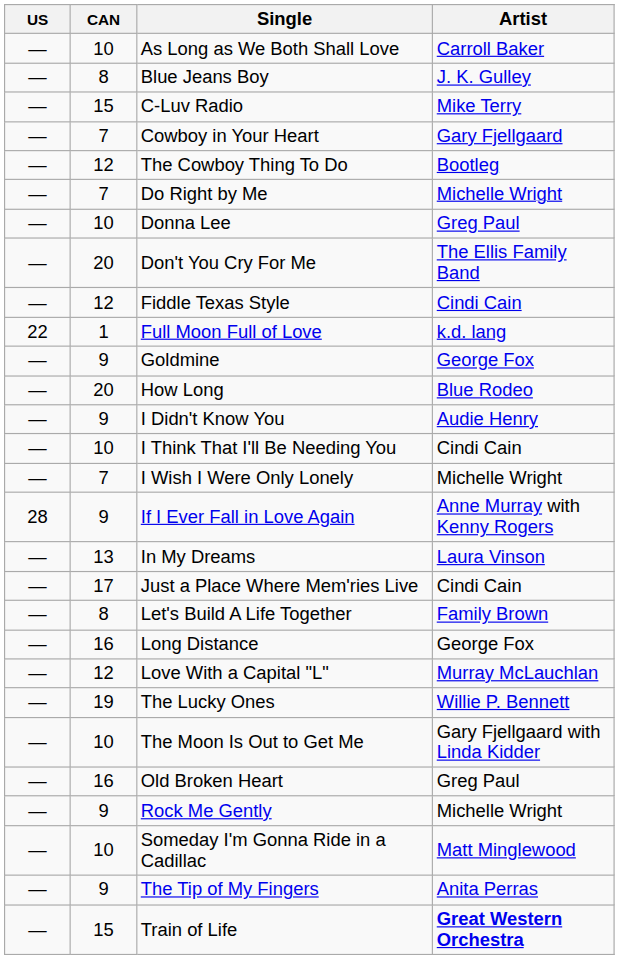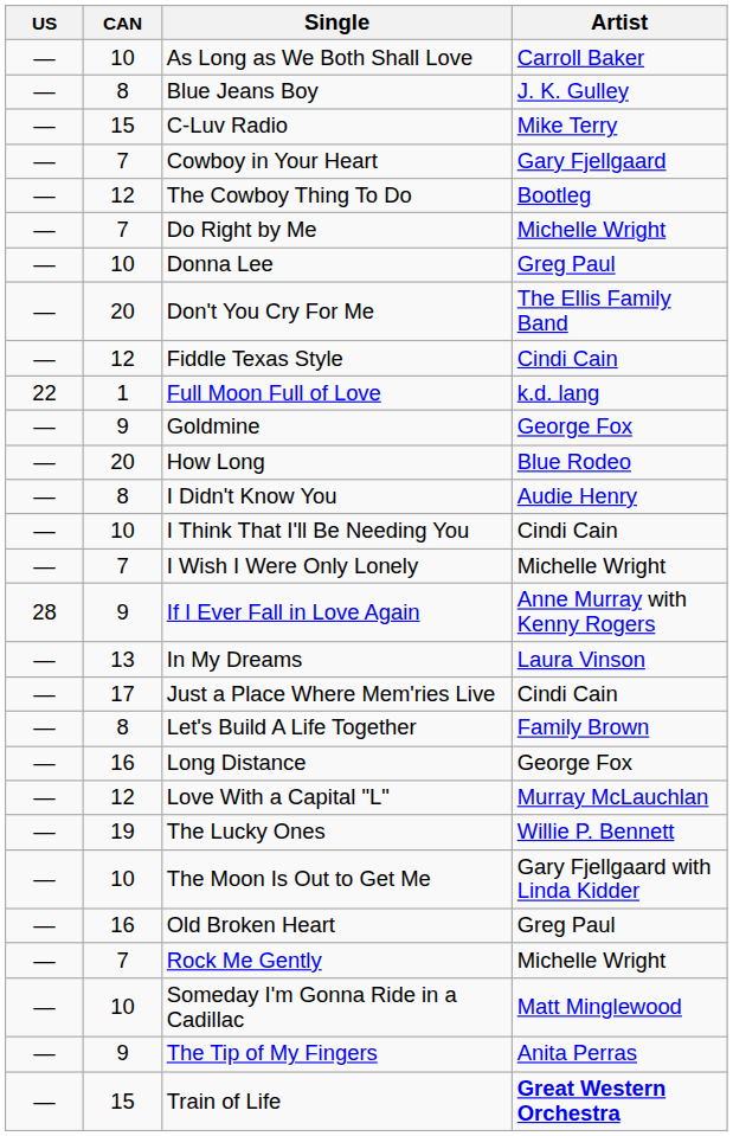I Didn't Know You | CAN: 9 -> 8
Rock Me Gently | CAN: 9 -> 7
